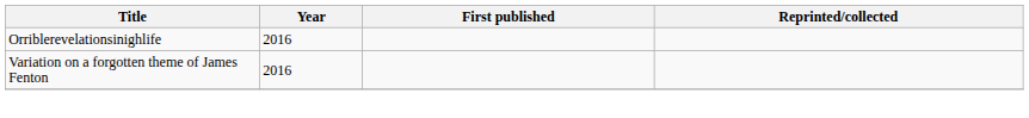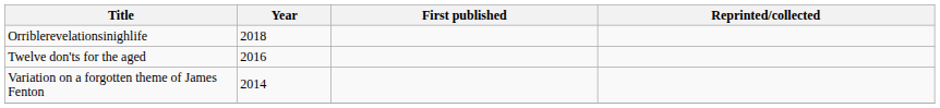Orriblerevelationsinighlife | Year: 2016 -> 2018
+ row: Twelve don'ts for the aged | 2016
Variation on a forgotten theme of James Fenton | Year: 2016 -> 2014
